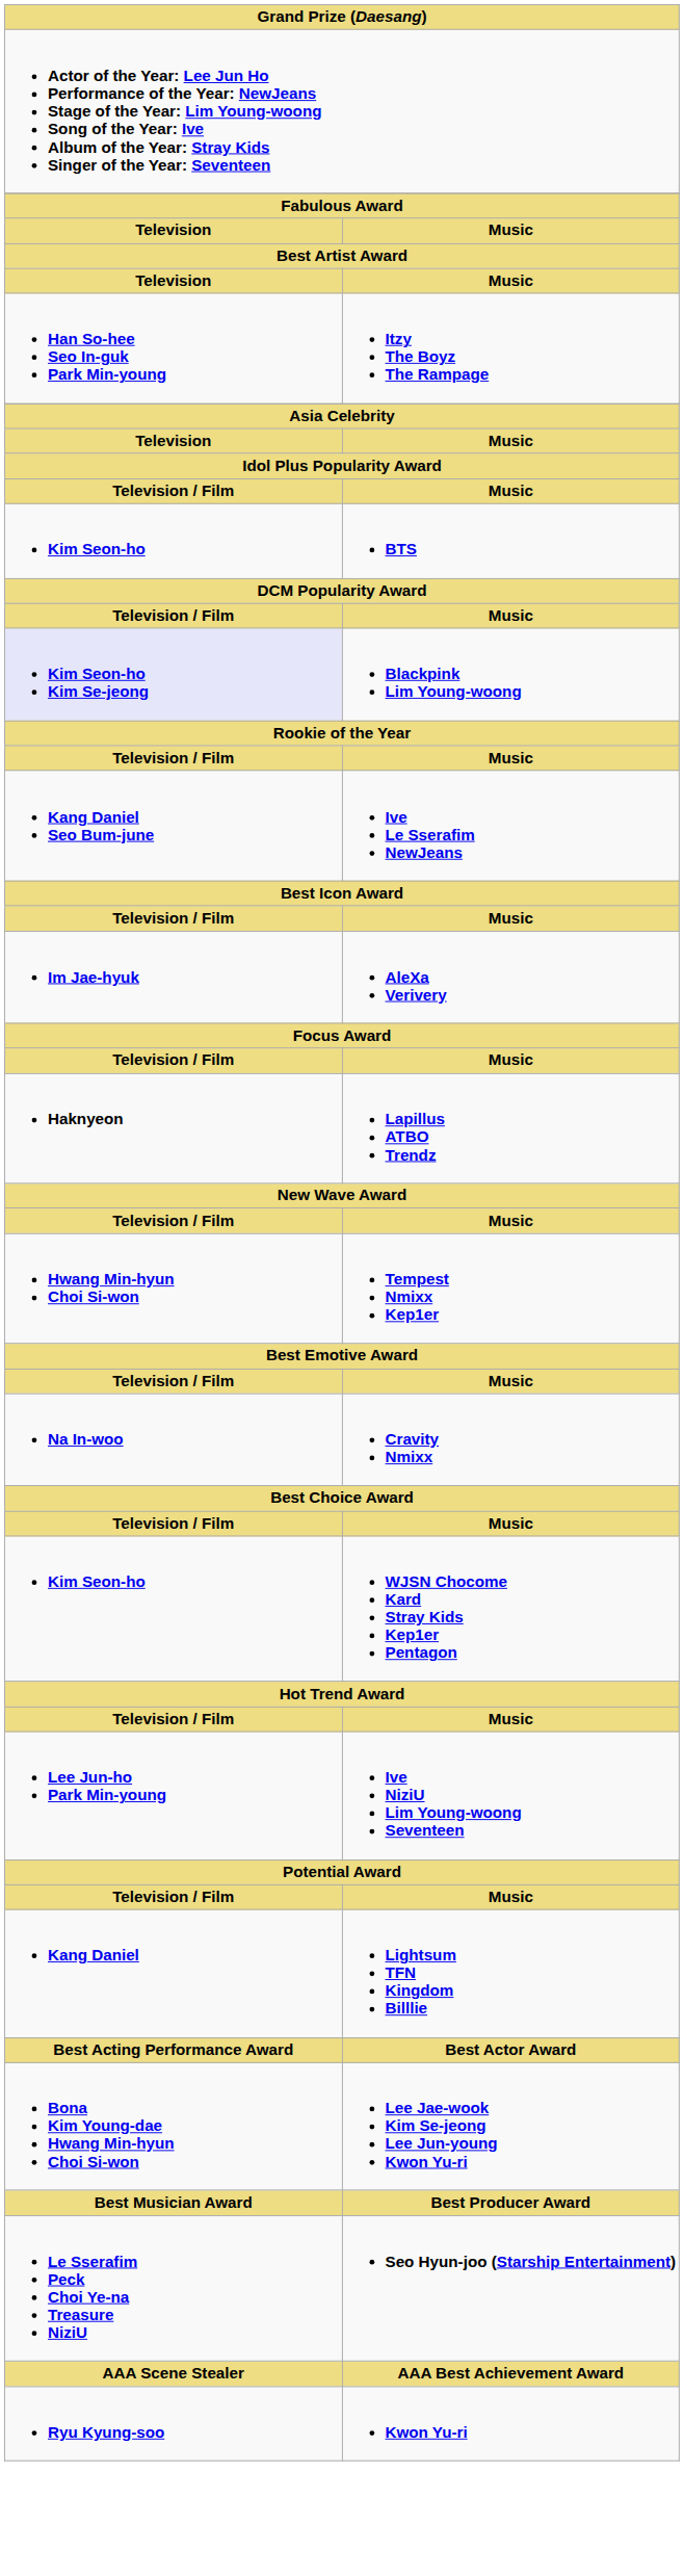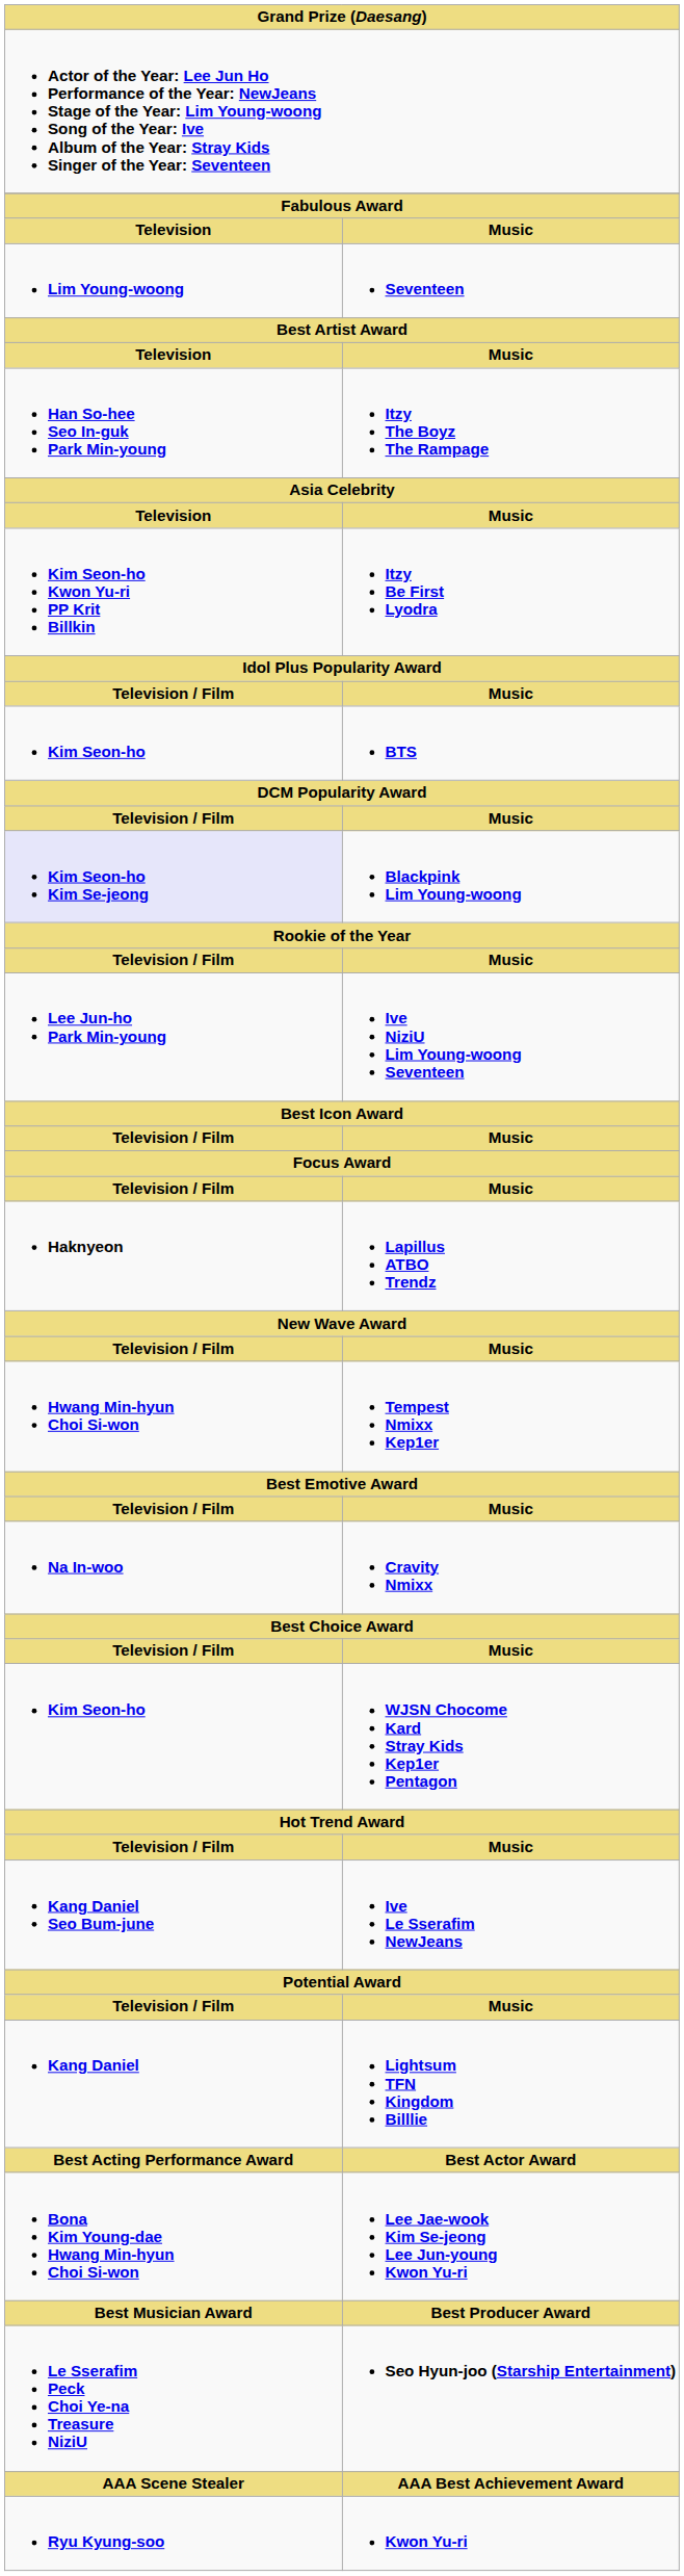+ row: Lim Young-woong | Seventeen
+ row: Kim Seon-ho Kwon Yu-ri PP Krit Billkin | Itzy Be First Lyodra
rows swapped: Ive Le Sserafim NewJeans <-> Ive NiziU Lim Young-woong Seventeen
- row: Im Jae-hyuk | AleXa Verivery
